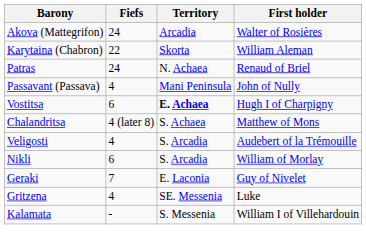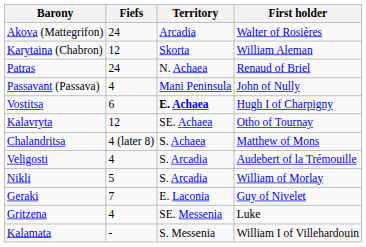Karytaina (Chabron) | Fiefs: 22 -> 12
+ row: Kalavryta | 12 | SE. Achaea | Otho of Tournay
Nikli | Fiefs: 6 -> 5
